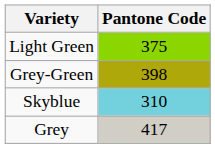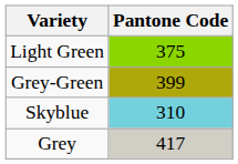Grey-Green | Pantone Code: 398 -> 399
